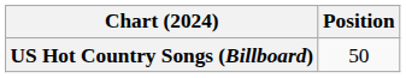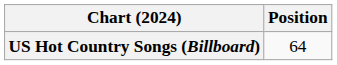US Hot Country Songs (Billboard) | Position: 50 -> 64
